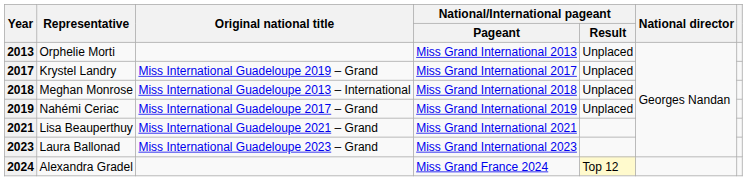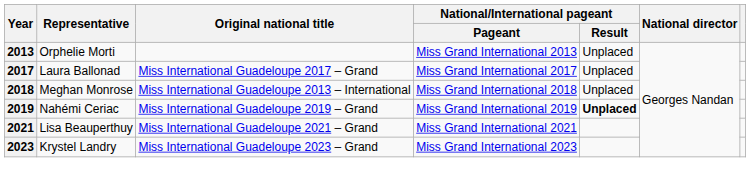2017 | Representative: Krystel Landry -> Laura Ballonad
2017 | Original national title: Miss International Guadeloupe 2019 – Grand -> Miss International Guadeloupe 2017 – Grand
2019 | Original national title: Miss International Guadeloupe 2017 – Grand -> Miss International Guadeloupe 2019 – Grand
2019 | National/International pageant / Result: normal -> bold
2023 | Representative: Laura Ballonad -> Krystel Landry
- row: 2024 | Alexandra Gradel | Miss Grand France 2024 | Top 12
